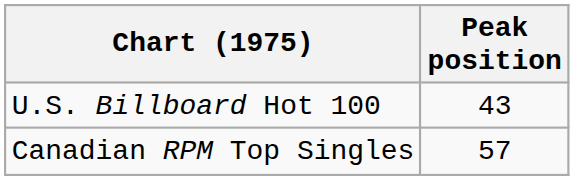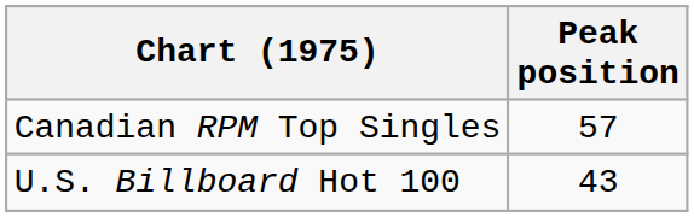rows swapped: Canadian RPM Top Singles <-> U.S. Billboard Hot 100
